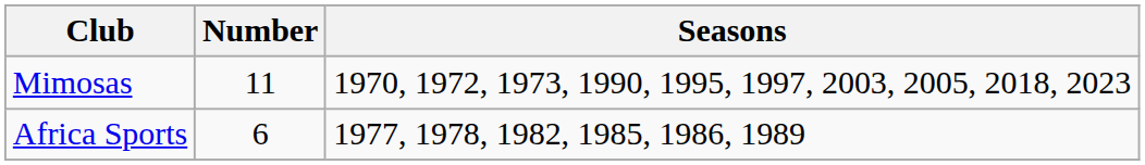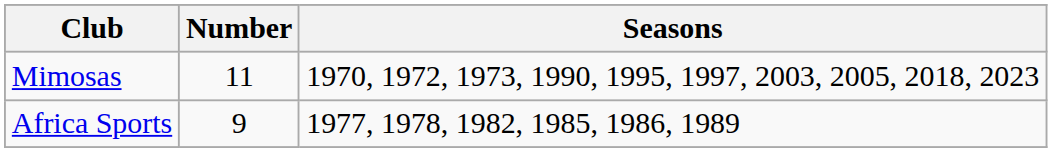Africa Sports | Number: 6 -> 9
